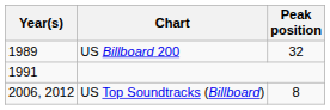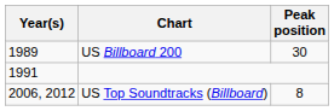US Billboard 200 | Peak position: 32 -> 30
